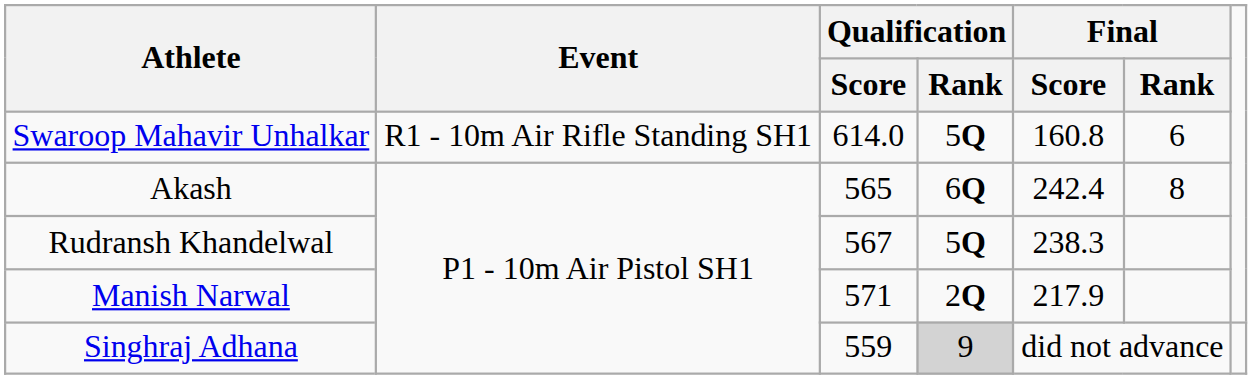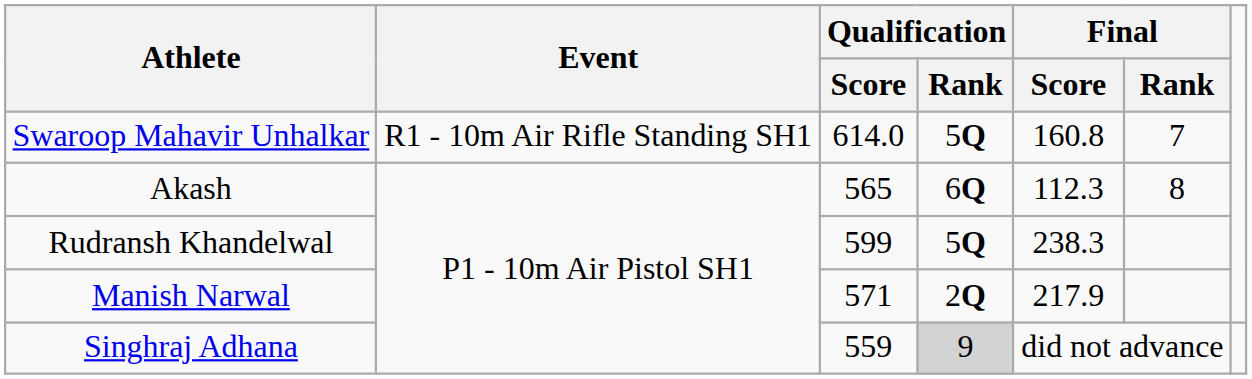Swaroop Mahavir Unhalkar | Final / Rank: 6 -> 7
Akash | Final / Score: 242.4 -> 112.3
Rudransh Khandelwal | Qualification / Score: 567 -> 599
